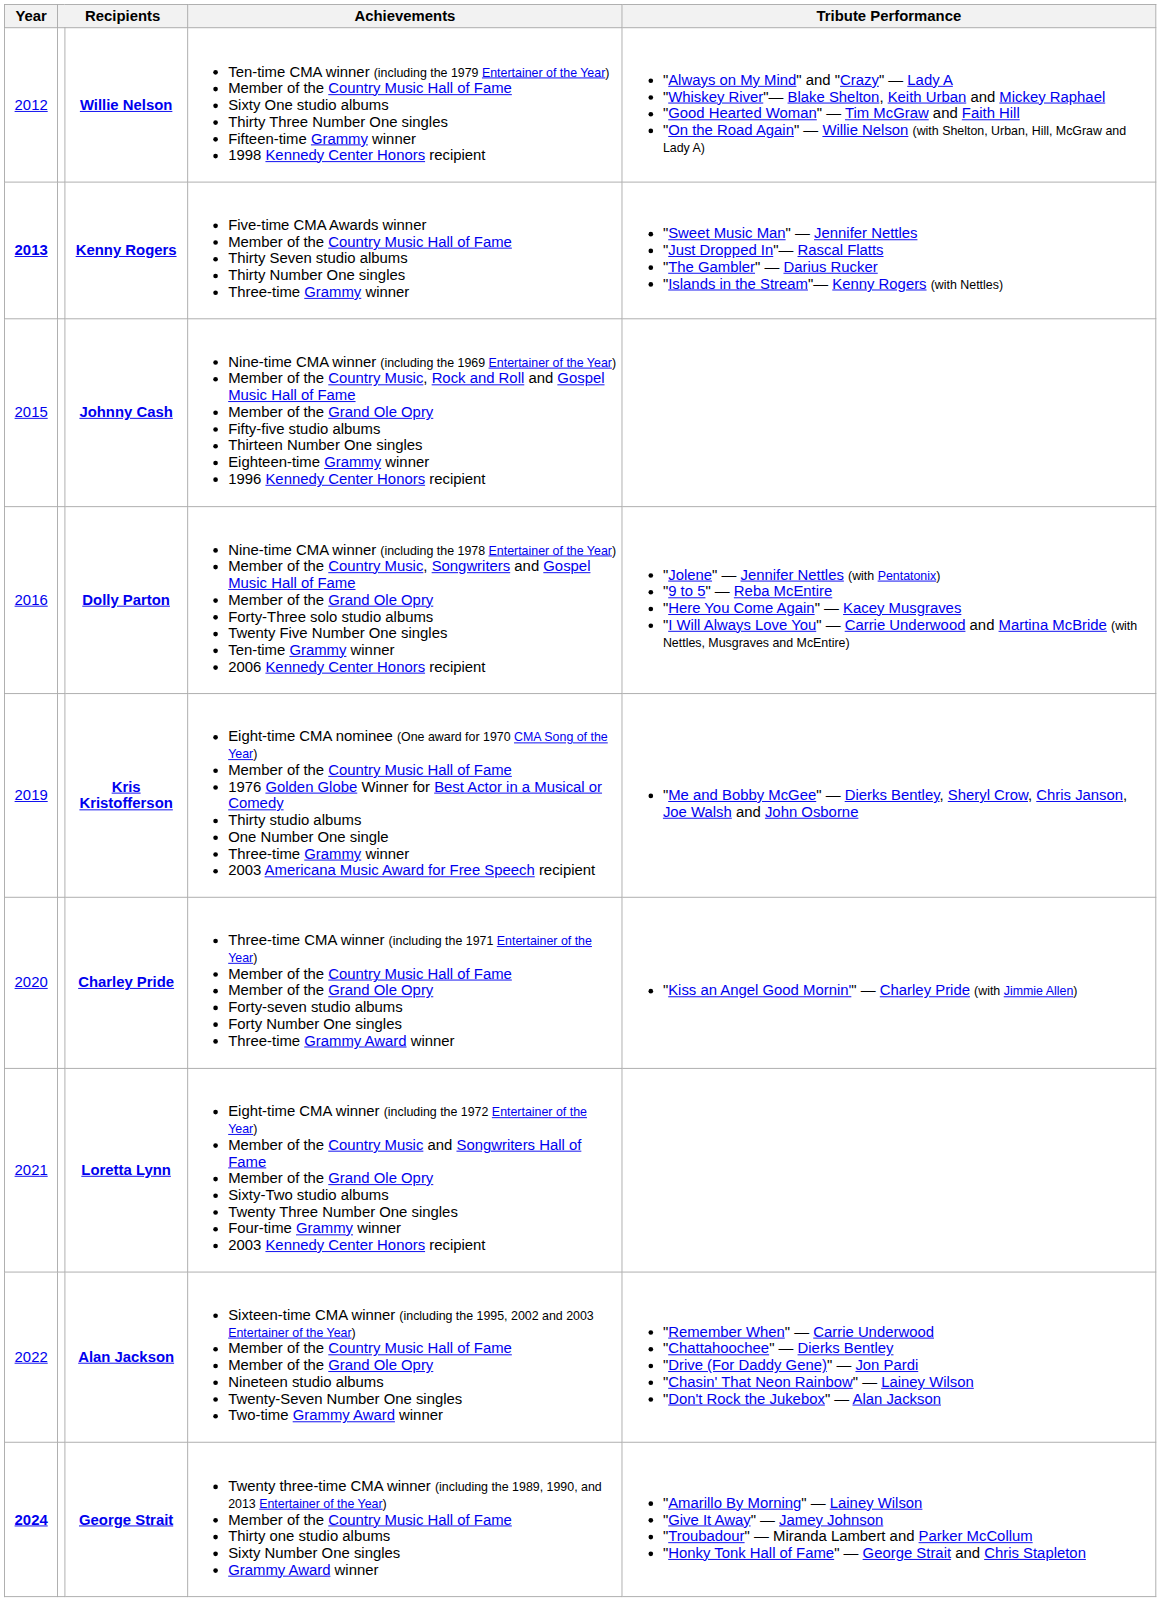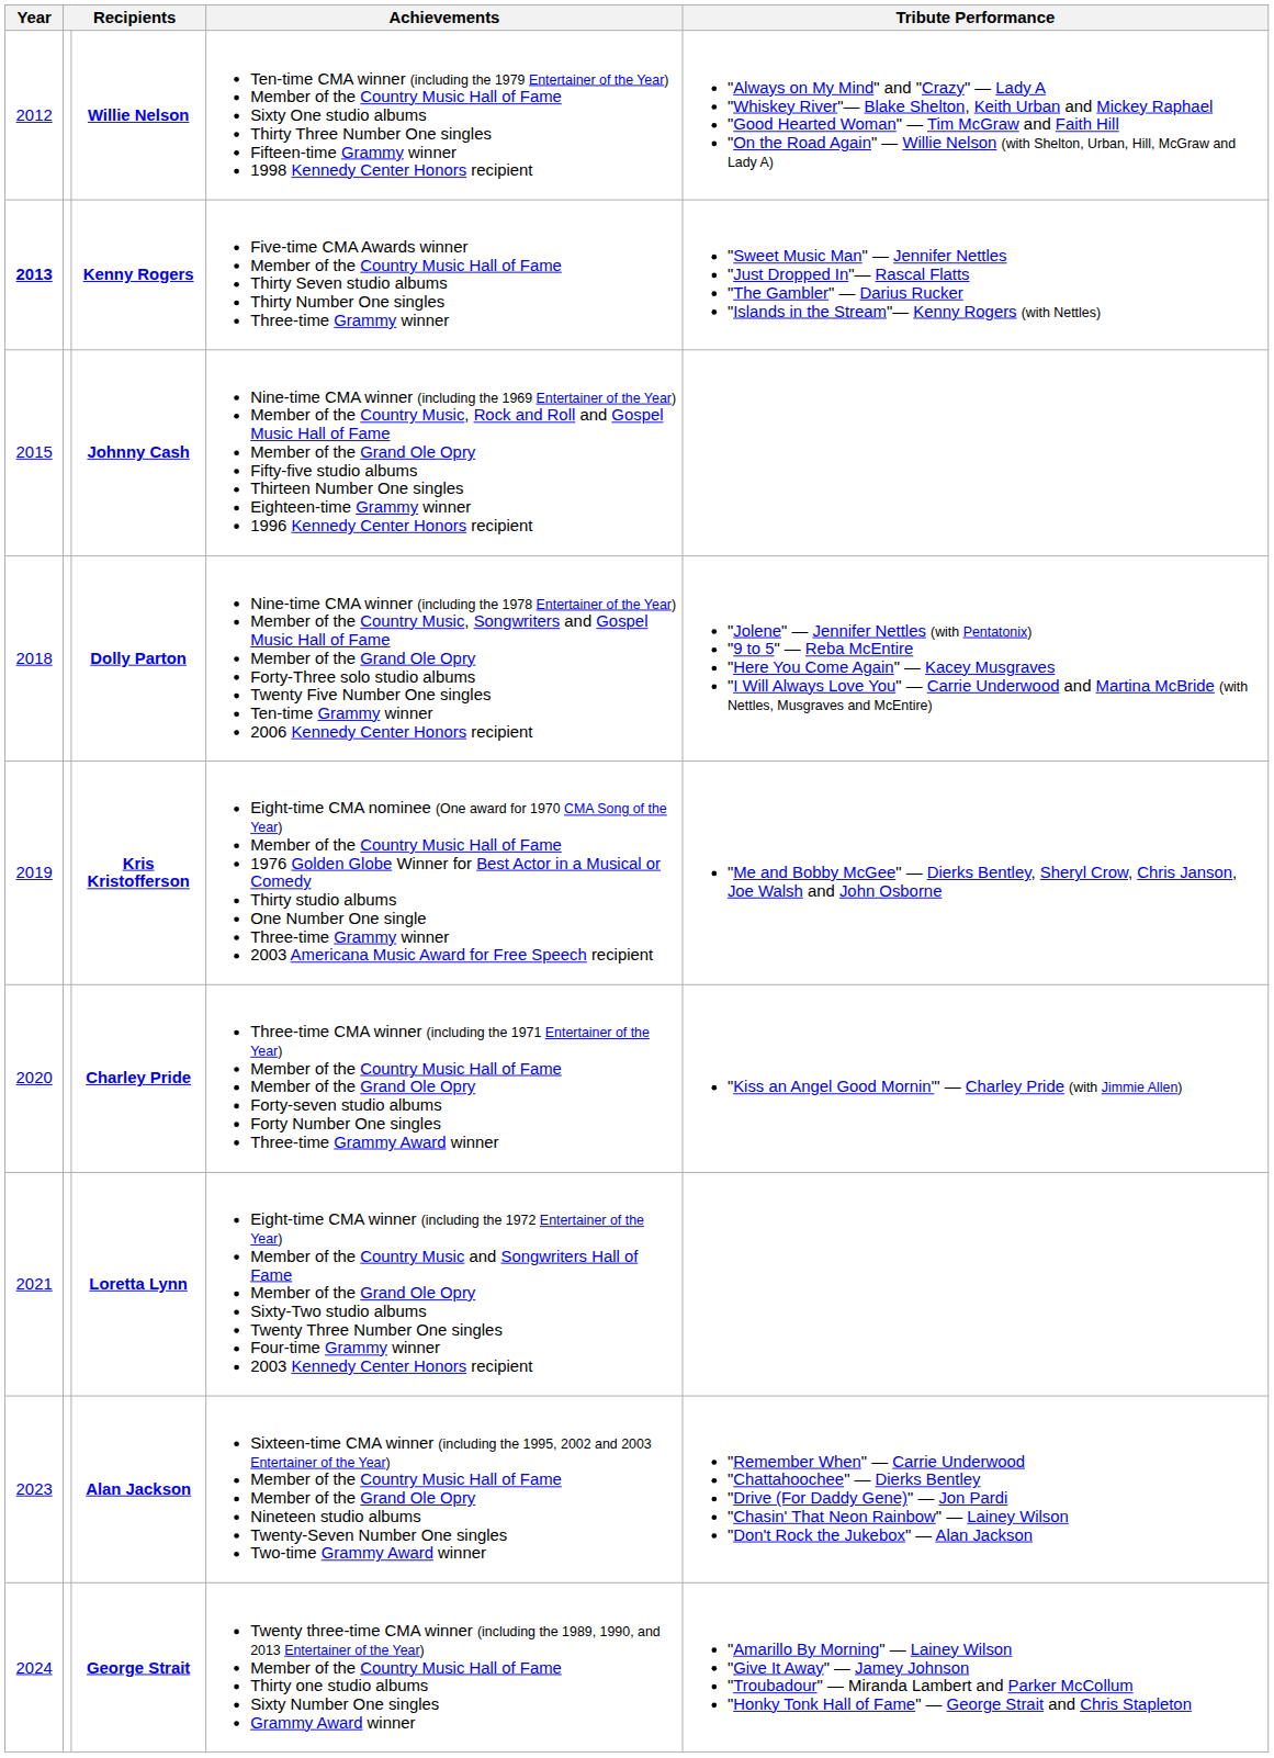Dolly Parton | Year: 2016 -> 2018
Alan Jackson | Year: 2022 -> 2023
George Strait | Year: bold -> normal
